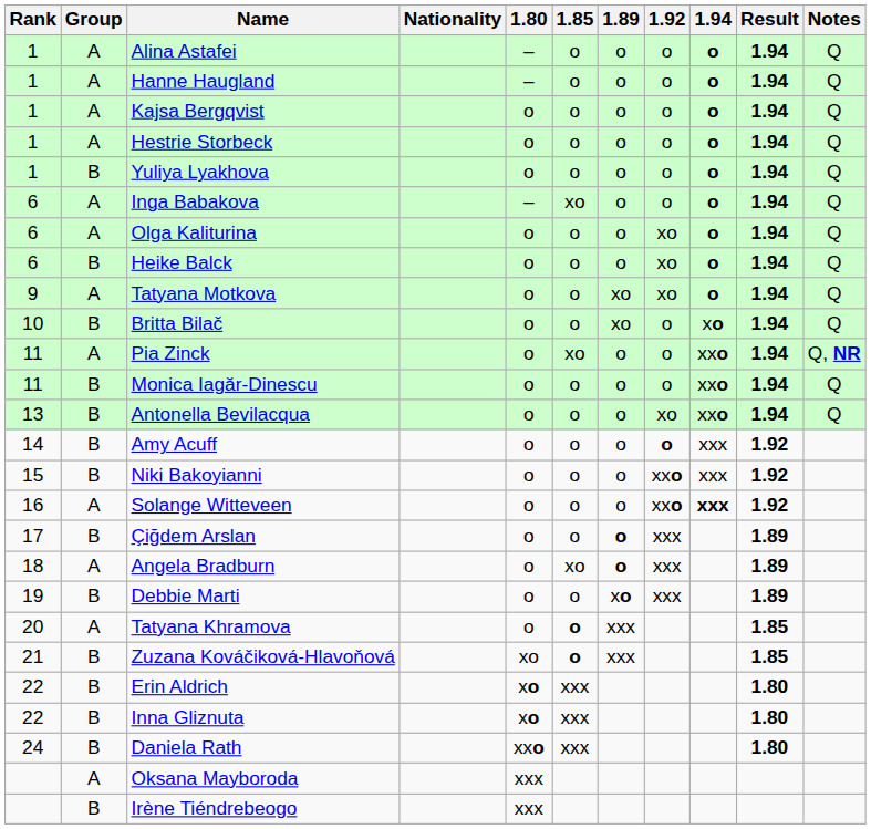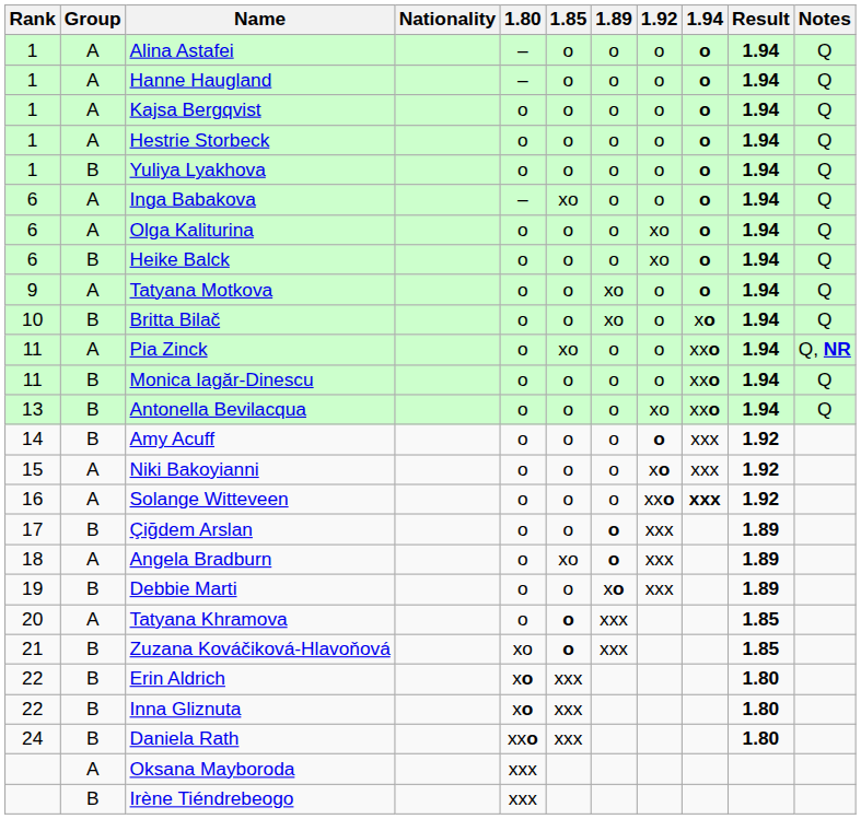Tatyana Motkova | 1.92: xo -> o
Niki Bakoyianni | Group: B -> A
Niki Bakoyianni | 1.92: xxo -> xo
